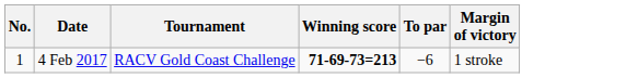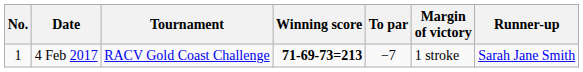+ column: Runner-up | Sarah Jane Smith
4 Feb 2017 | To par: −6 -> −7
